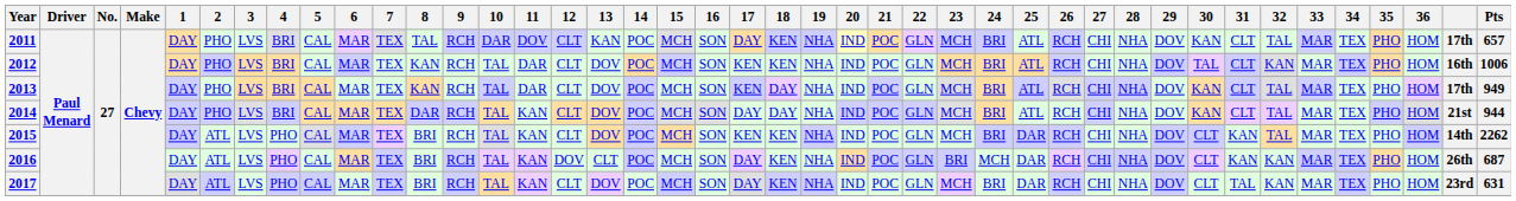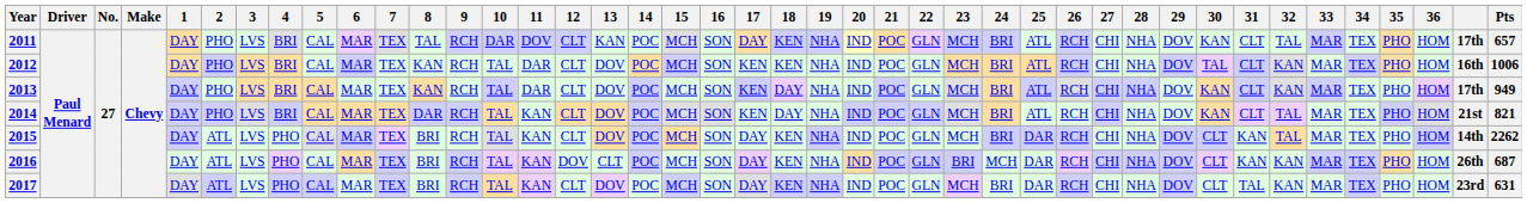2013 | 32: TAL -> KAN
2014 | 17: DAY -> KEN
2014 | Pts: 944 -> 821
2015 | 17: KEN -> DAY
